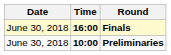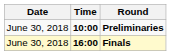rows swapped: Preliminaries <-> Finals
